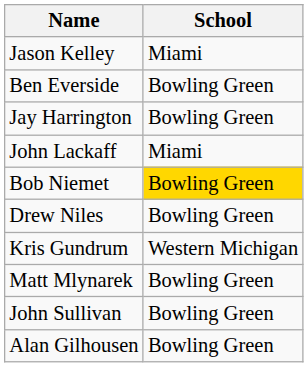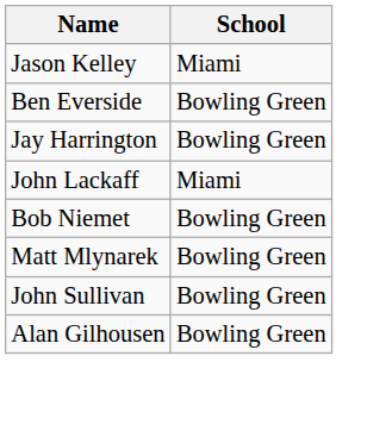Bob Niemet | School: gold background -> no background
- row: Drew Niles | Bowling Green
- row: Kris Gundrum | Western Michigan
